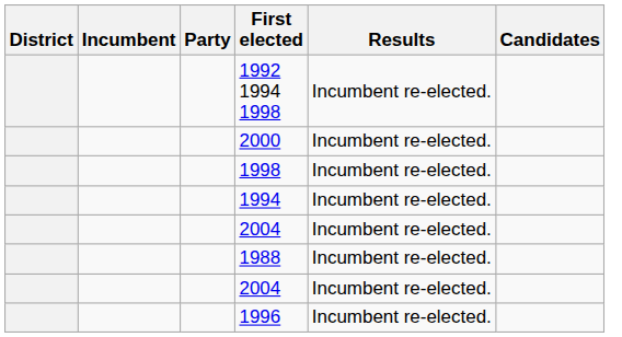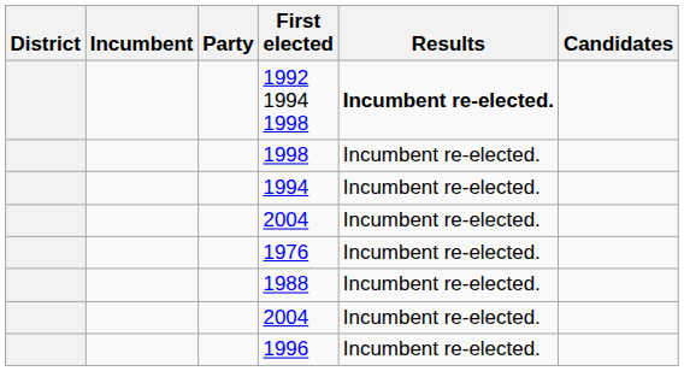1992 1994 1998 | Results: normal -> bold
- row: 2000 | Incumbent re-elected.
+ row: 1976 | Incumbent re-elected.
